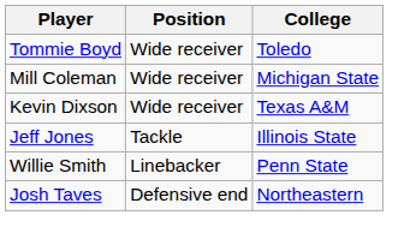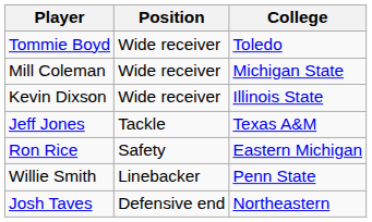Kevin Dixson | College: Texas A&M -> Illinois State
Jeff Jones | College: Illinois State -> Texas A&M
+ row: Ron Rice | Safety | Eastern Michigan
